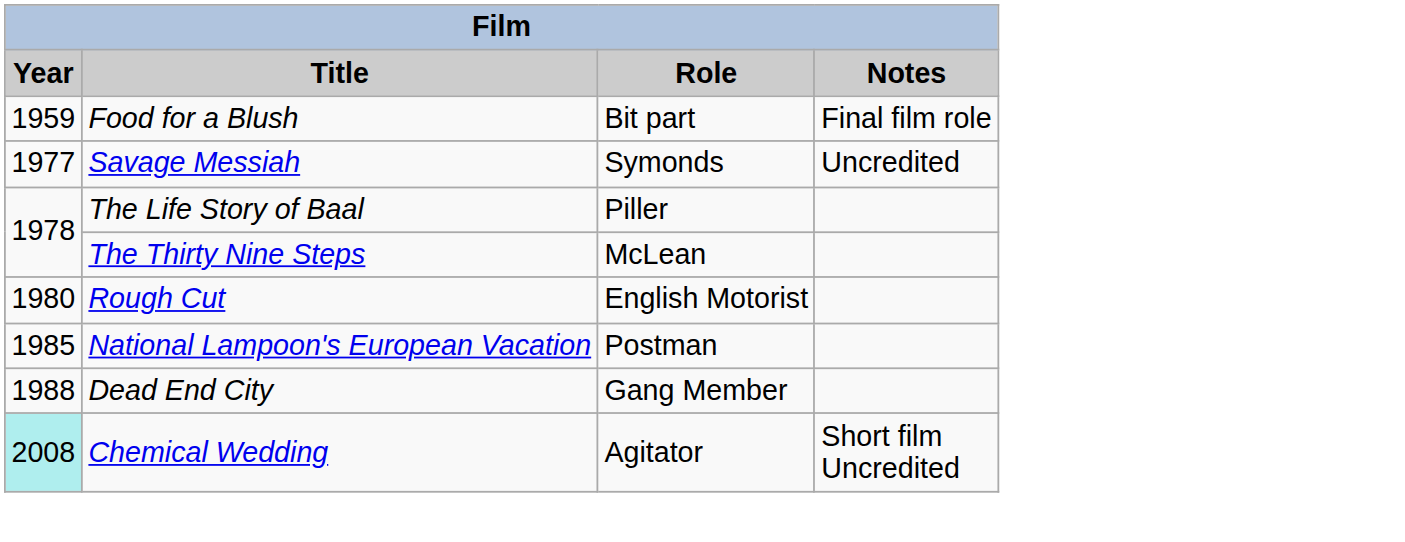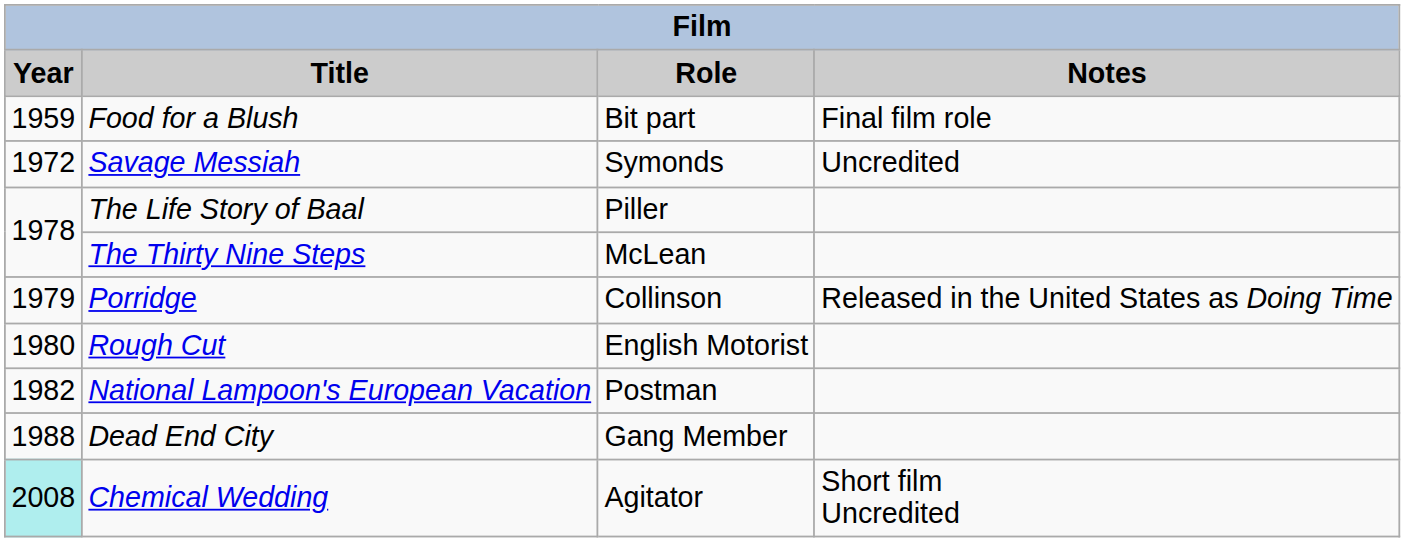Savage Messiah | Year: 1977 -> 1972
+ row: 1979 | Porridge | Collinson | Released in the United States as Doing Time
National Lampoon's European Vacation | Year: 1985 -> 1982
